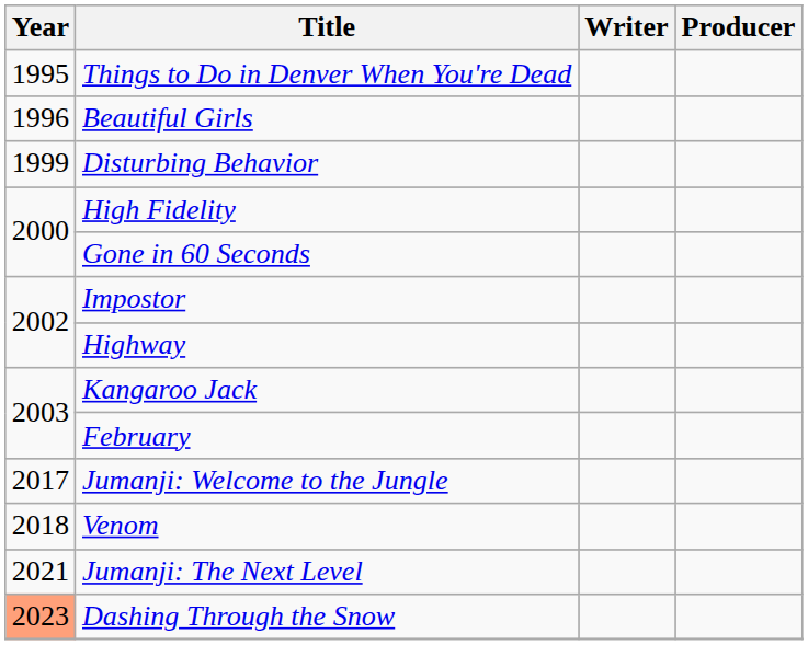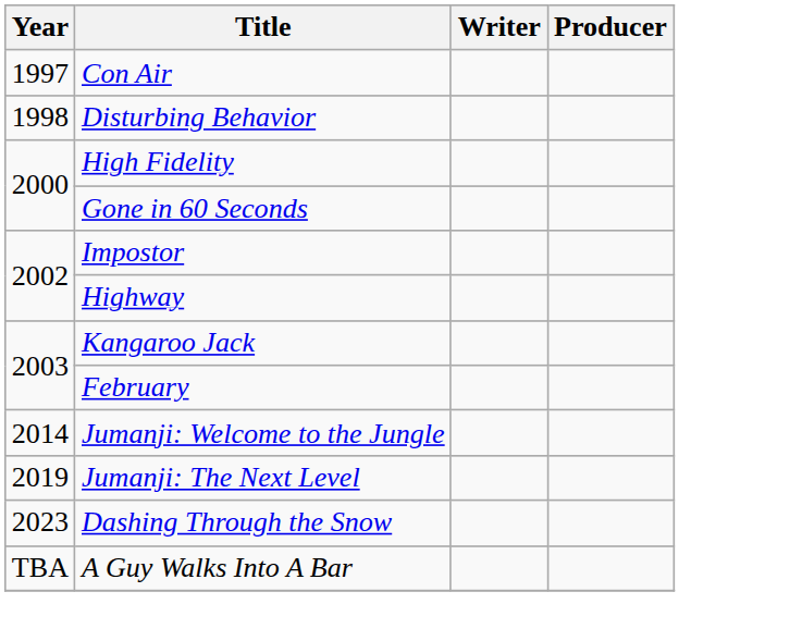- row: 1995 | Things to Do in Denver When You're Dead
- row: 1996 | Beautiful Girls
+ row: 1997 | Con Air
Disturbing Behavior | Year: 1999 -> 1998
Jumanji: Welcome to the Jungle | Year: 2017 -> 2014
- row: 2018 | Venom
Jumanji: The Next Level | Year: 2021 -> 2019
Dashing Through the Snow | Year: lightsalmon background -> no background
+ row: TBA | A Guy Walks Into A Bar
